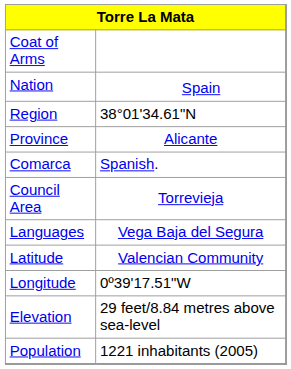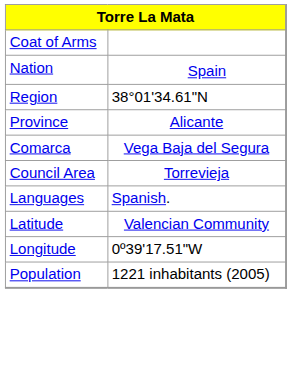Comarca | column 2: Spanish. -> Vega Baja del Segura
Languages | column 2: Vega Baja del Segura -> Spanish.
- row: Elevation | 29 feet/8.84 metres above sea-level
